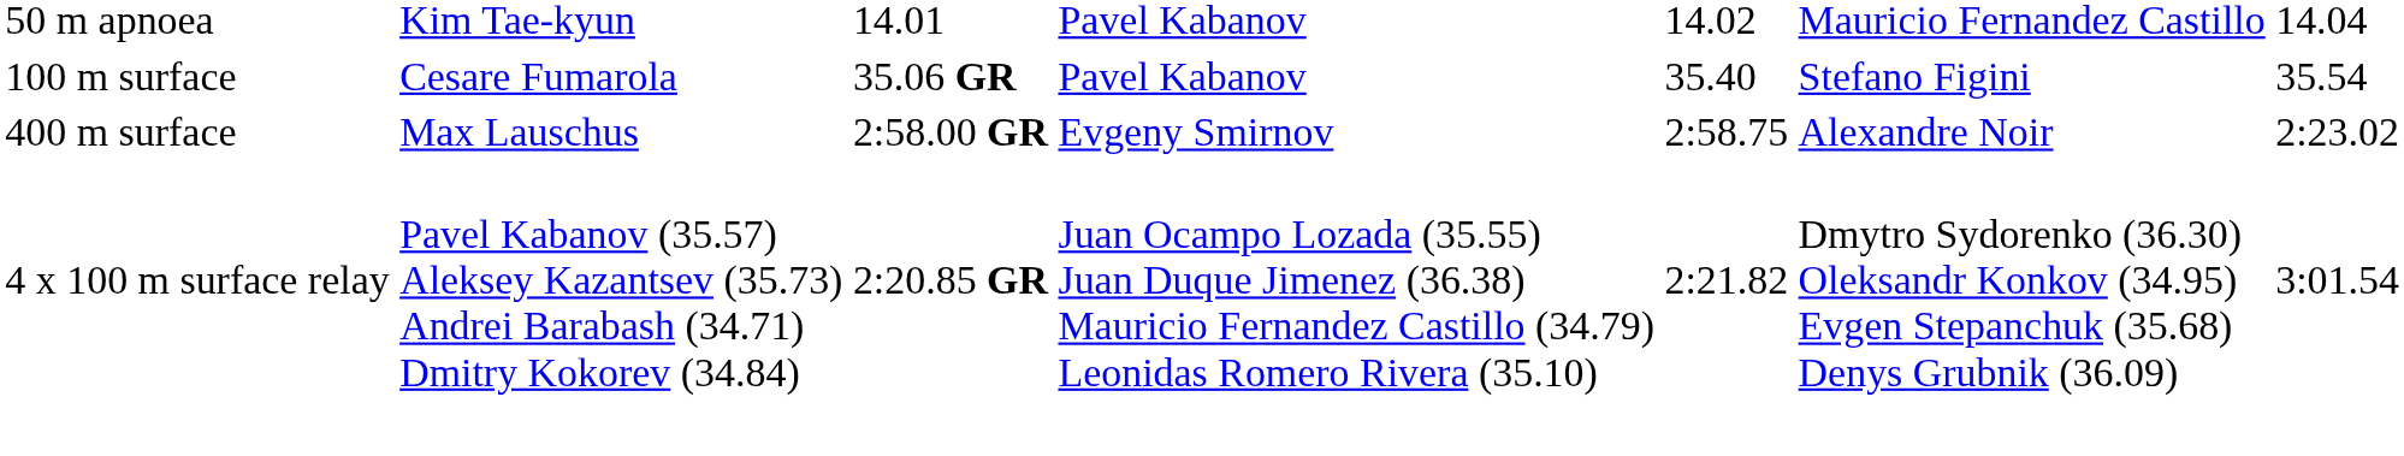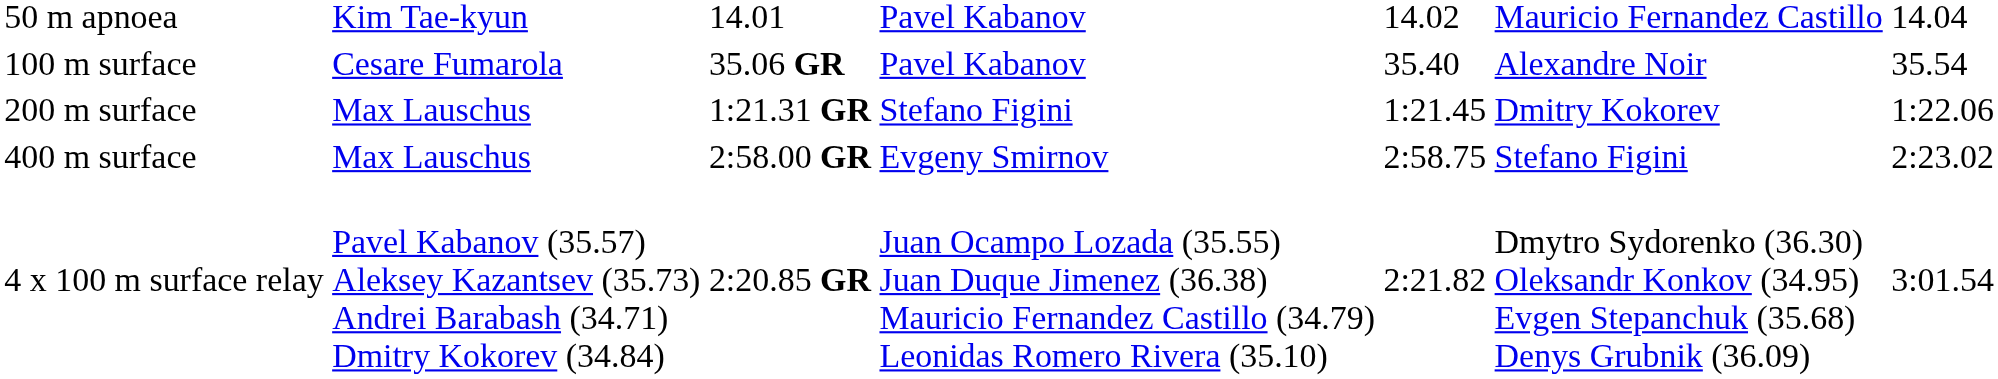100 m surface | column 6: Stefano Figini -> Alexandre Noir
+ row: 200 m surface | Max Lauschus | 1:21.31 GR | Stefano Figini | 1:21.45 | Dmitry Kokorev | 1:22.06
400 m surface | column 6: Alexandre Noir -> Stefano Figini
